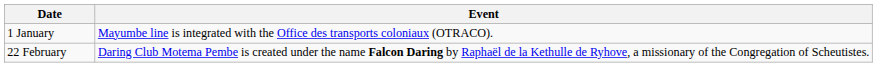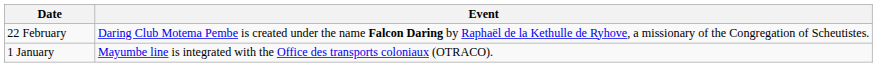rows swapped: 1 January <-> 22 February
